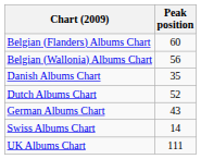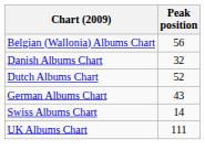- row: Belgian (Flanders) Albums Chart | 60
Danish Albums Chart | Peak position: 35 -> 32
